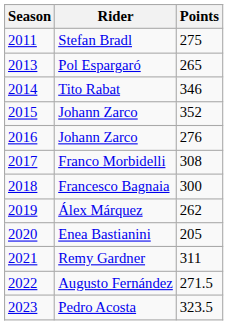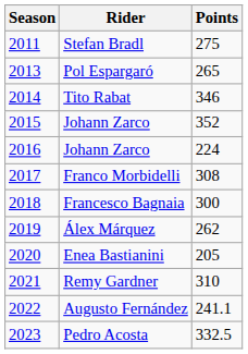2016 / Johann Zarco | Points: 276 -> 224
Remy Gardner | Points: 311 -> 310
Augusto Fernández | Points: 271.5 -> 241.1
Pedro Acosta | Points: 323.5 -> 332.5
